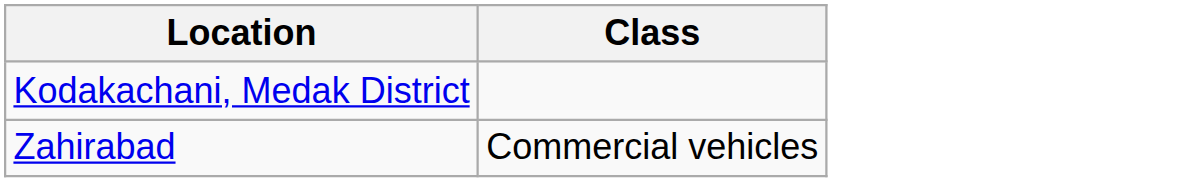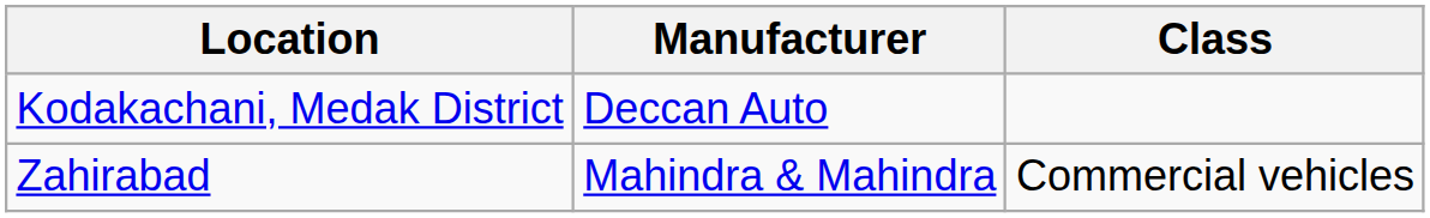+ column: Manufacturer | Deccan Auto | Mahindra & Mahindra
